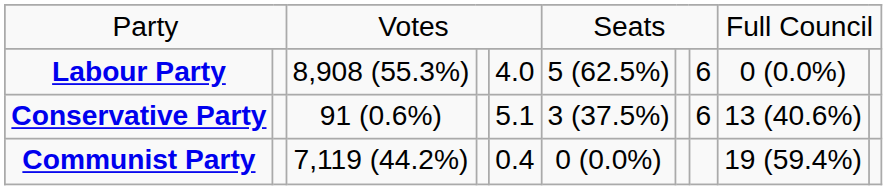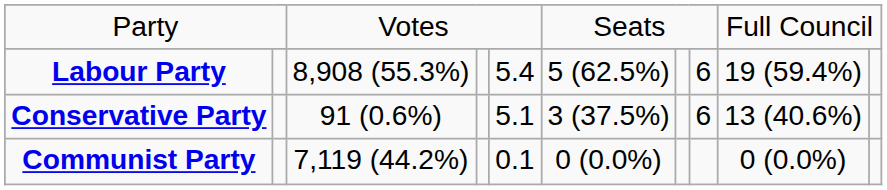Labour Party | column 5: 4.0 -> 5.4
Labour Party | column 9: 0 (0.0%) -> 19 (59.4%)
Communist Party | column 5: 0.4 -> 0.1
Communist Party | column 9: 19 (59.4%) -> 0 (0.0%)
